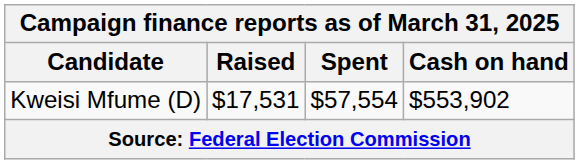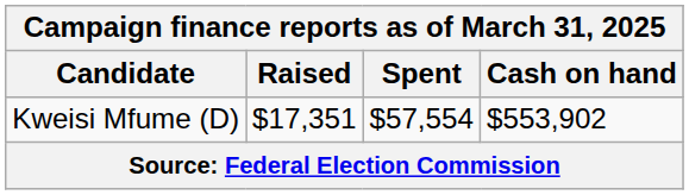Kweisi Mfume (D) | Raised: $17,531 -> $17,351
